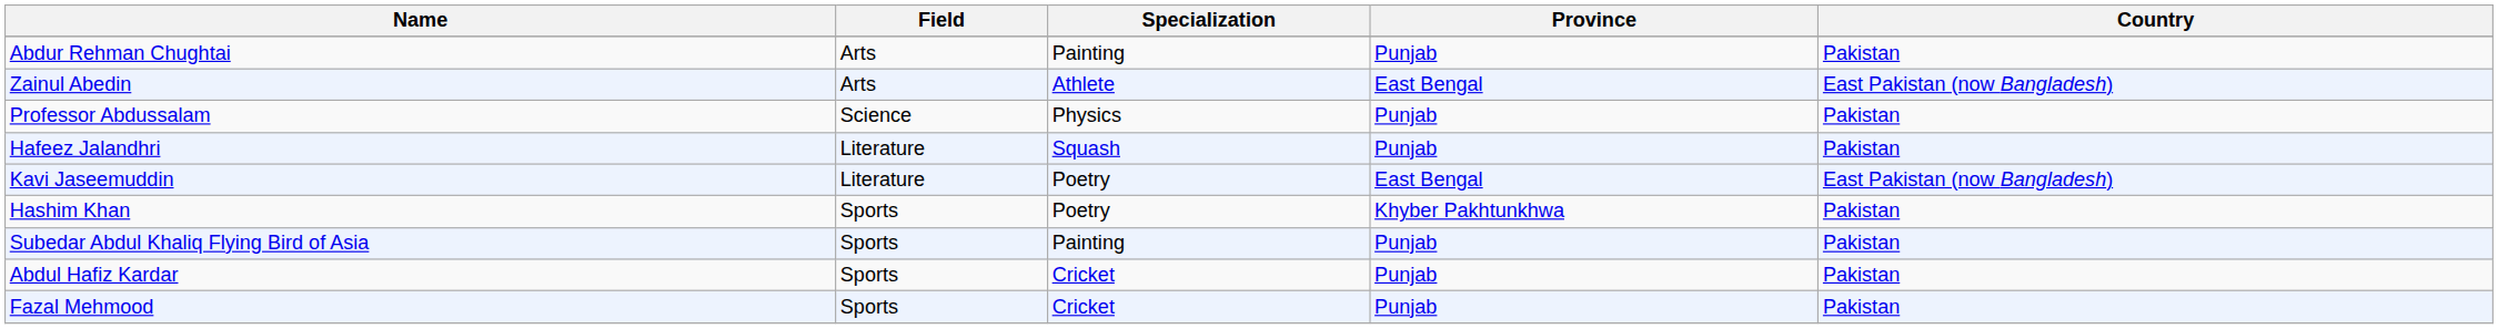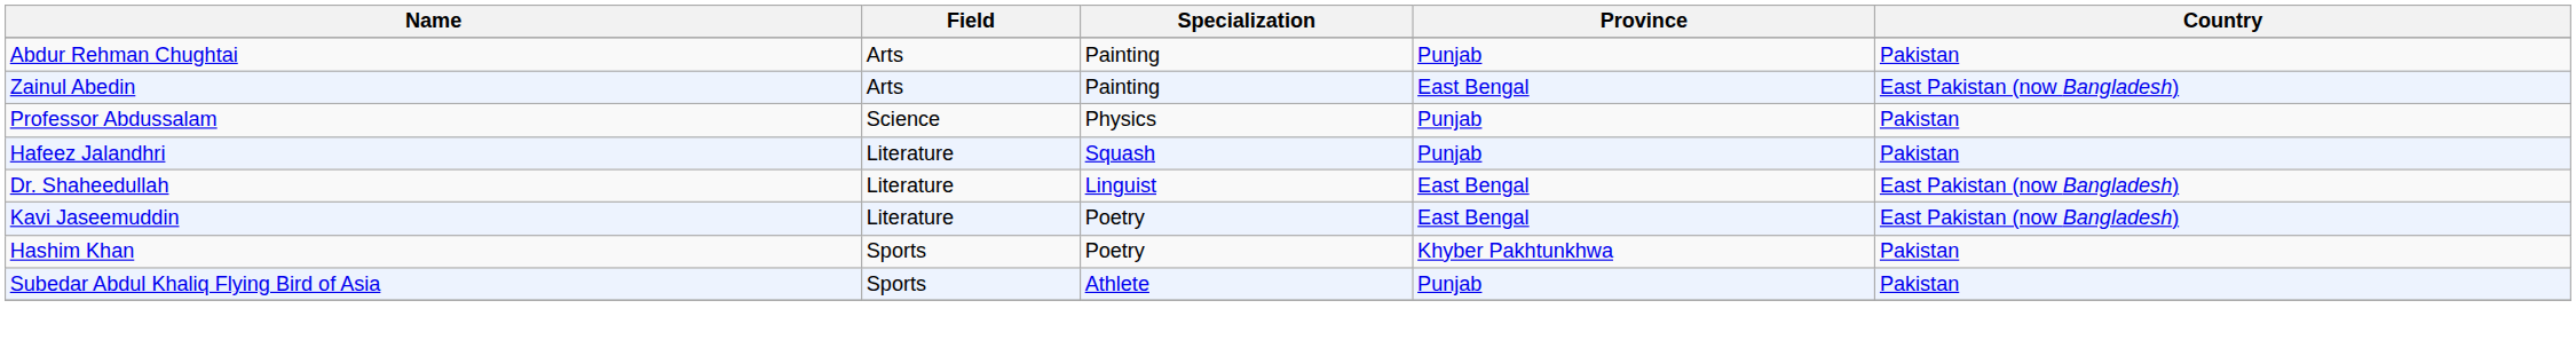Zainul Abedin | Specialization: Athlete -> Painting
+ row: Dr. Shaheedullah | Literature | Linguist | East Bengal | East Pakistan (now Bangladesh)
Subedar Abdul Khaliq Flying Bird of Asia | Specialization: Painting -> Athlete
- row: Abdul Hafiz Kardar | Sports | Cricket | Punjab | Pakistan
- row: Fazal Mehmood | Sports | Cricket | Punjab | Pakistan
